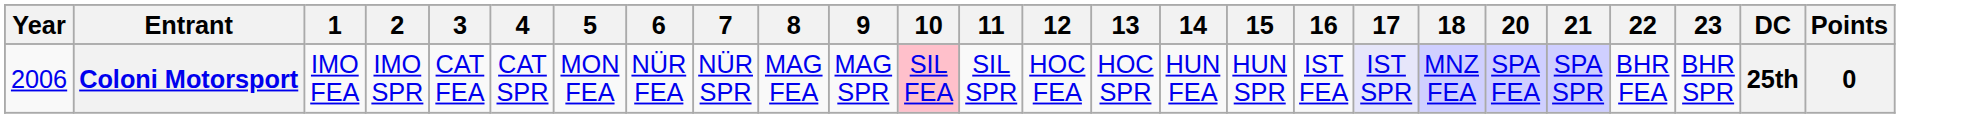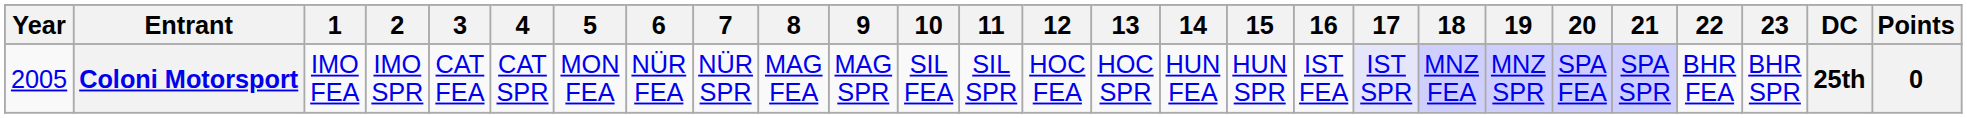+ column: 19 | MNZ SPR
Coloni Motorsport | Year: 2006 -> 2005
Coloni Motorsport | 10: pink background -> no background
